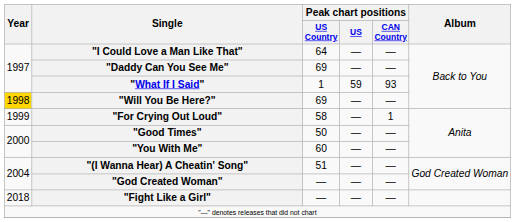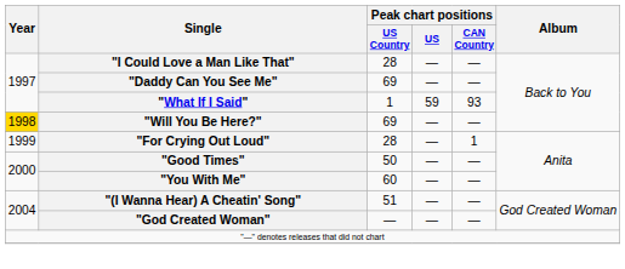"I Could Love a Man Like That" | Peak chart positions / US Country: 64 -> 28
"For Crying Out Loud" | Peak chart positions / US Country: 58 -> 28
- row: 2018 | "Fight Like a Girl" | — | — | —
